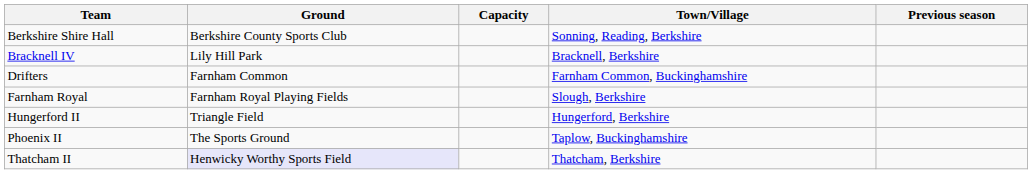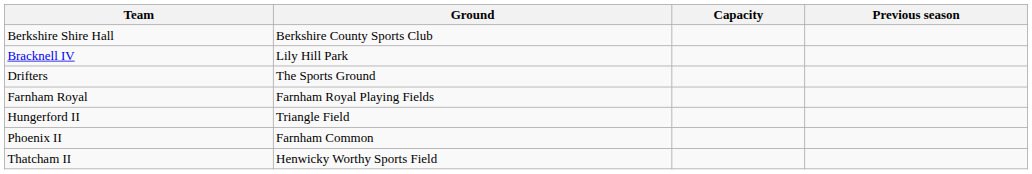- column: Town/Village | Sonning, Reading, Berkshire | Bracknell, Berkshire | Farnham Common, Buckinghamshire | Slough, Berkshire | Hungerford, Berkshire | Taplow, Buckinghamshire | Thatcham, Berkshire
Drifters | Ground: Farnham Common -> The Sports Ground
Phoenix II | Ground: The Sports Ground -> Farnham Common
Thatcham II | Ground: lavender background -> no background
